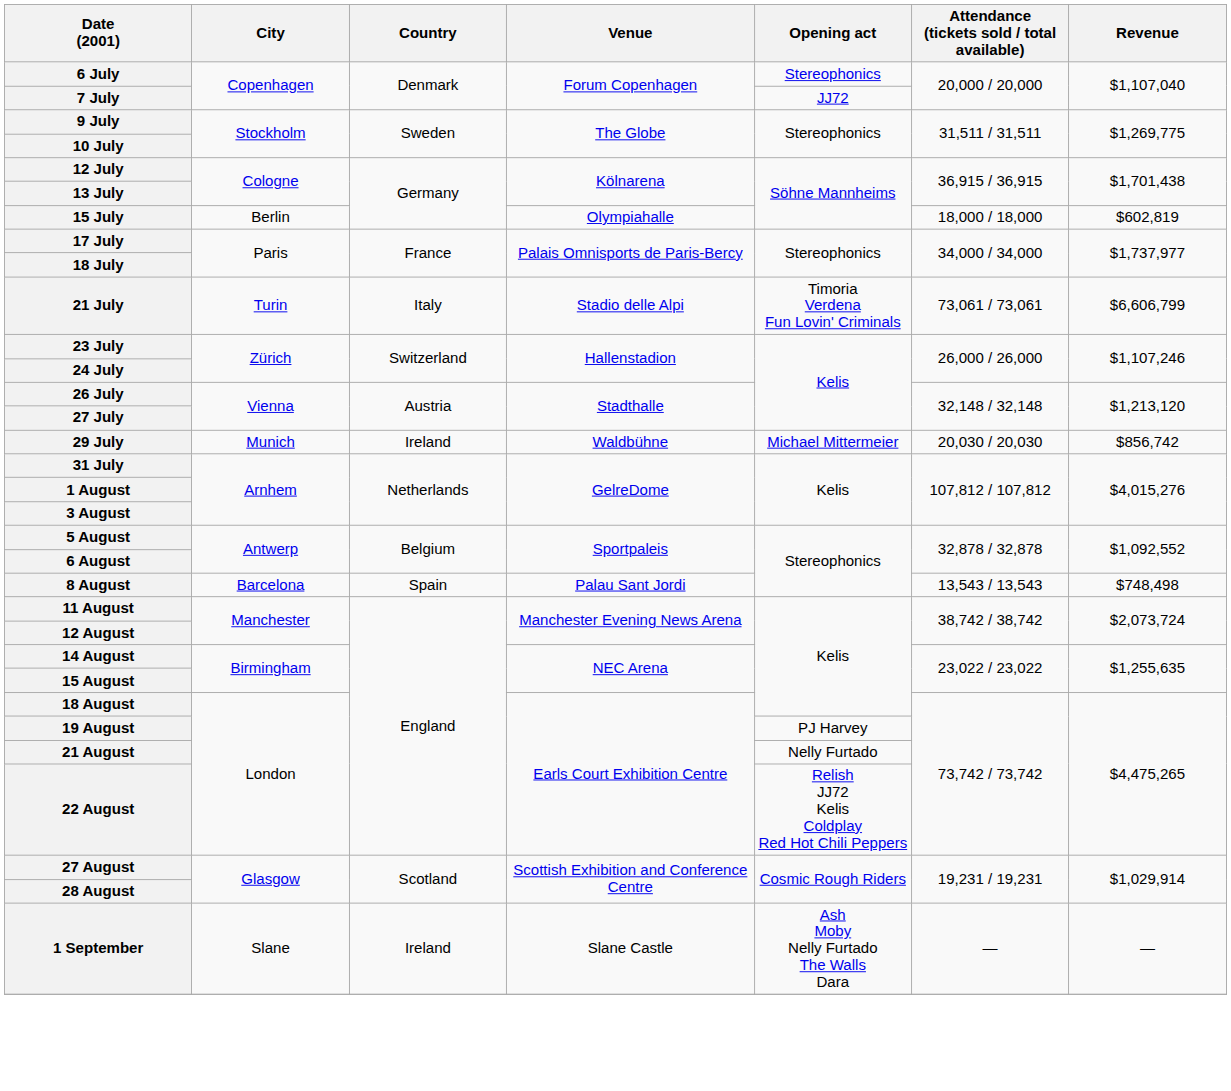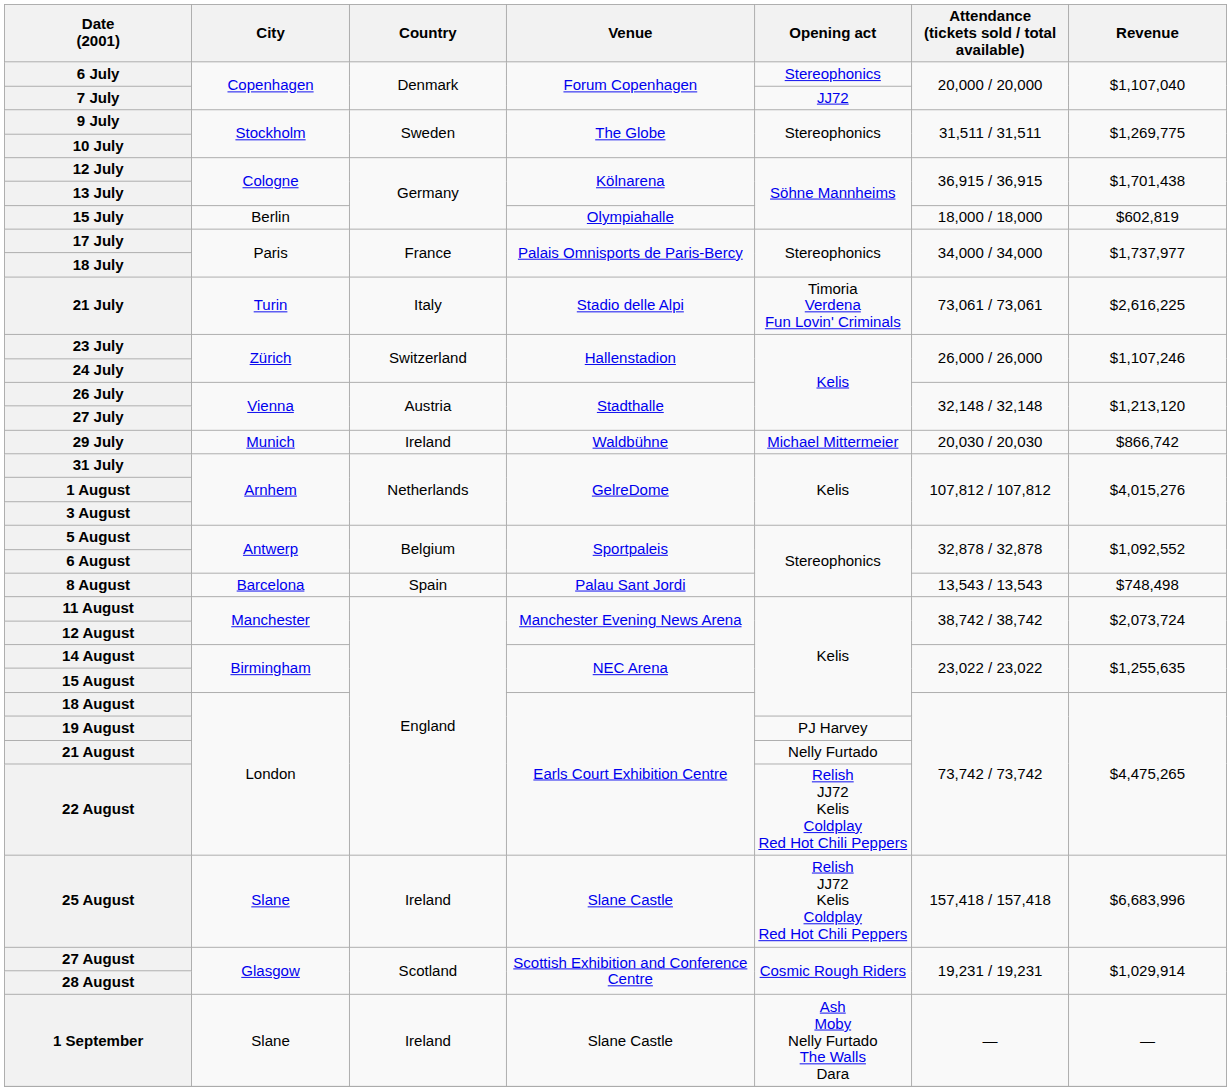21 July | Revenue: $6,606,799 -> $2,616,225
29 July | Revenue: $856,742 -> $866,742
+ row: 25 August | Slane | Ireland | Slane Castle | Relish JJ72 Kelis Coldplay Red Hot Chili Peppers | 157,418 / 157,418 | $6,683,996
